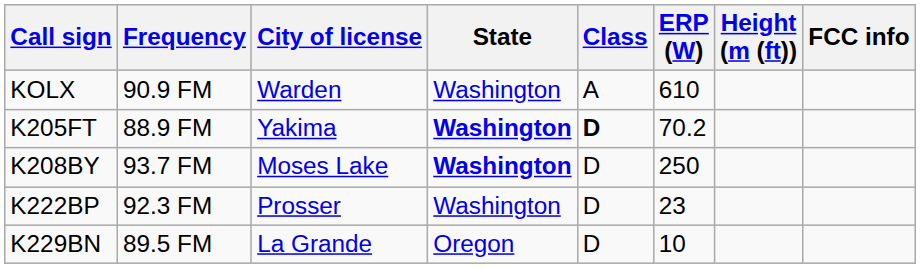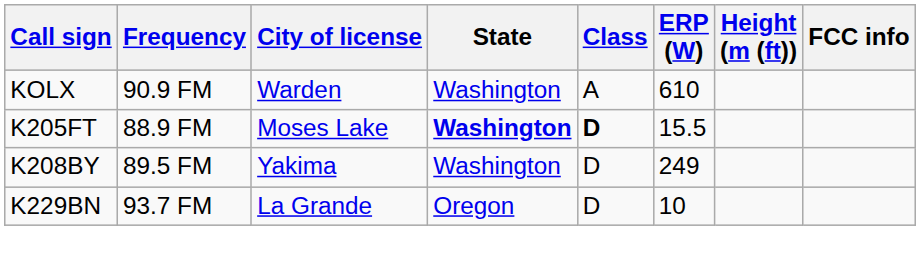K205FT | City of license: Yakima -> Moses Lake
K205FT | ERP (W): 70.2 -> 15.5
K208BY | Frequency: 93.7 FM -> 89.5 FM
K208BY | City of license: Moses Lake -> Yakima
K208BY | State: bold -> normal
K208BY | ERP (W): 250 -> 249
- row: K222BP | 92.3 FM | Prosser | Washington | D | 23
K229BN | Frequency: 89.5 FM -> 93.7 FM
